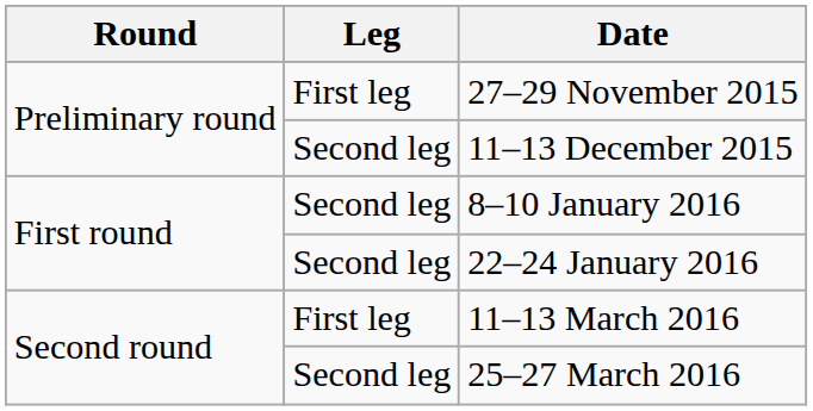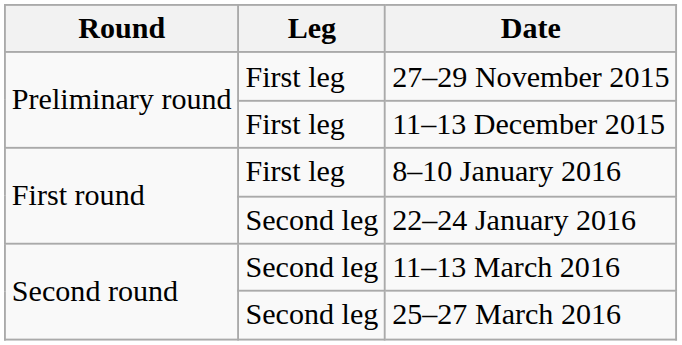11–13 December 2015 | Leg: Second leg -> First leg
8–10 January 2016 | Leg: Second leg -> First leg
11–13 March 2016 | Leg: First leg -> Second leg
